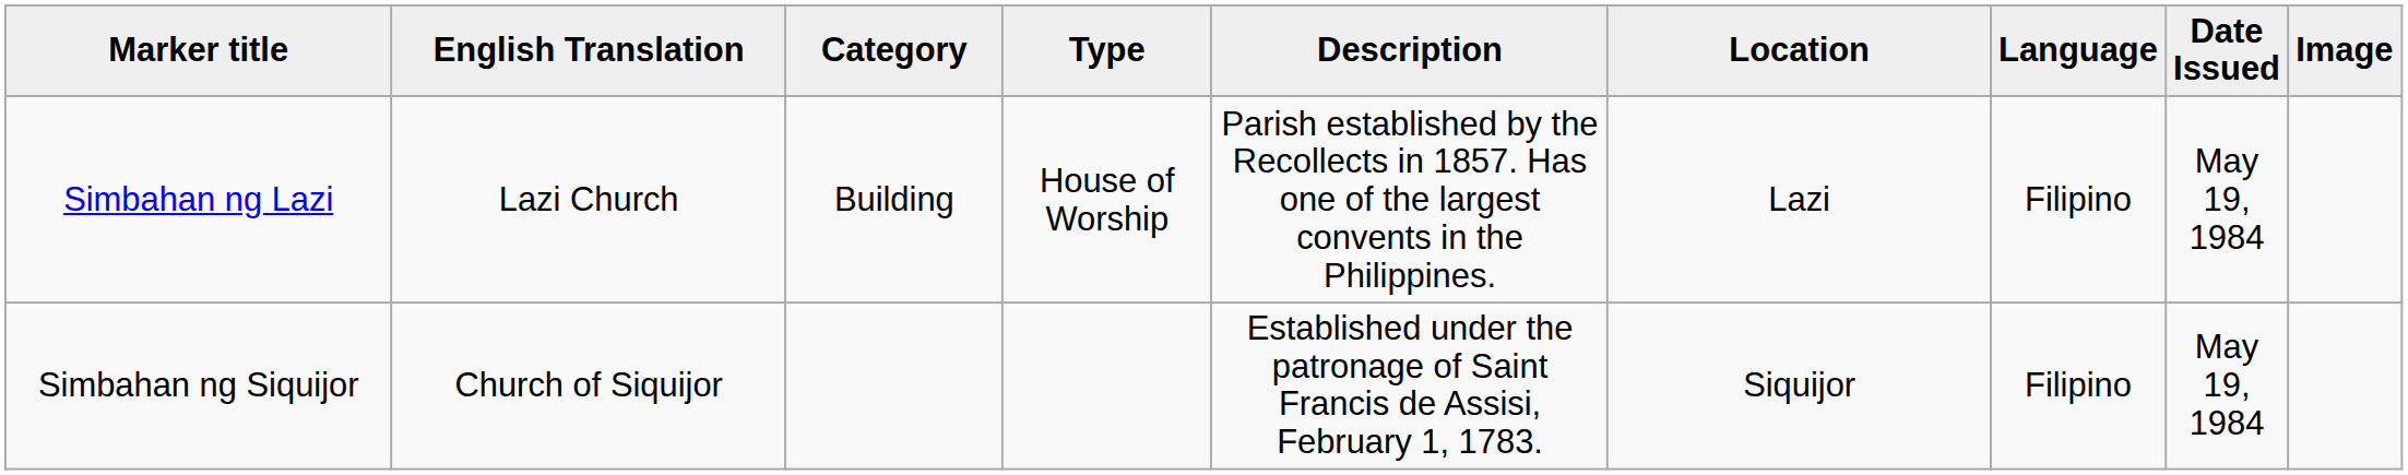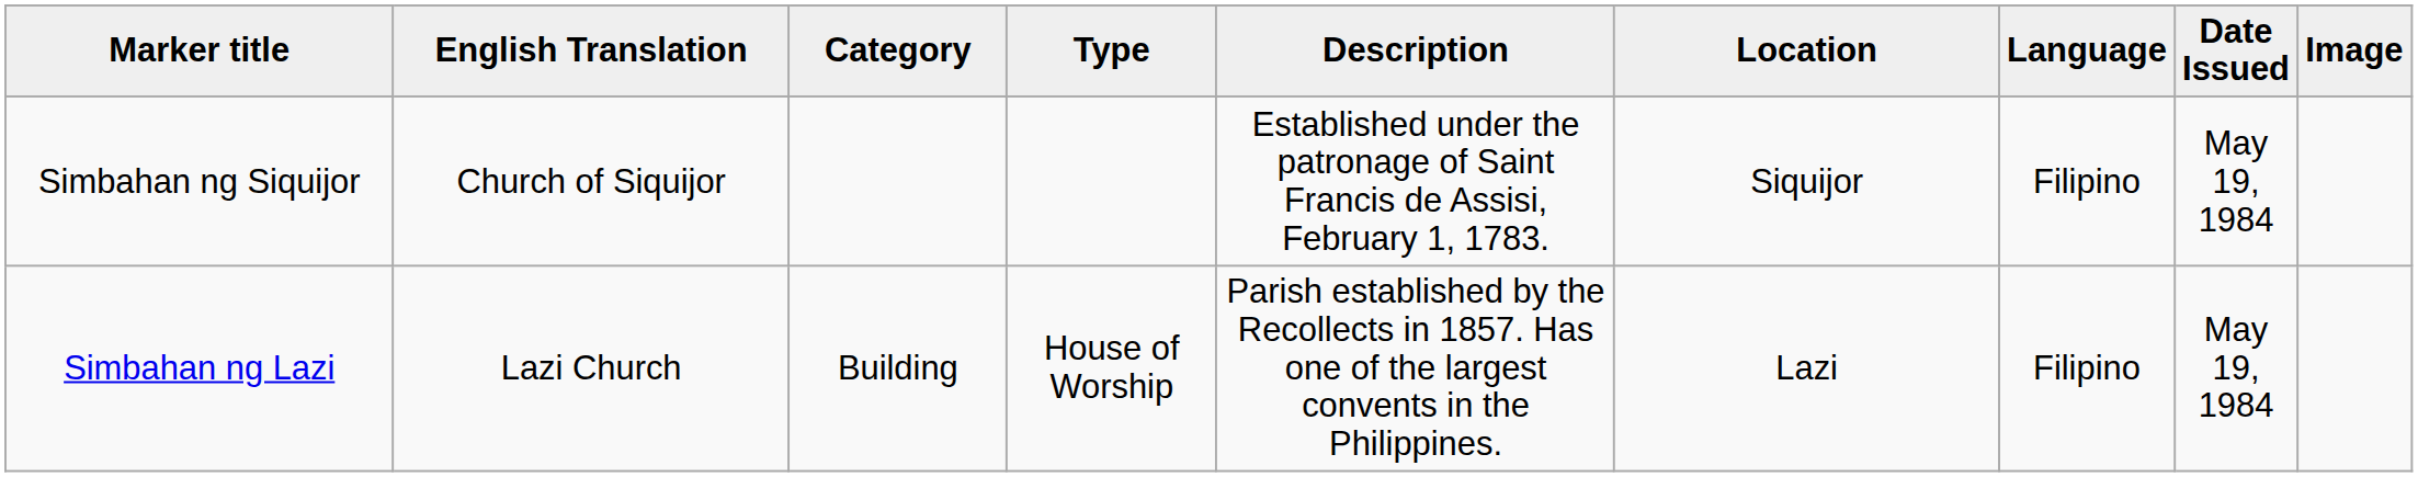rows swapped: Simbahan ng Lazi <-> Simbahan ng Siquijor
